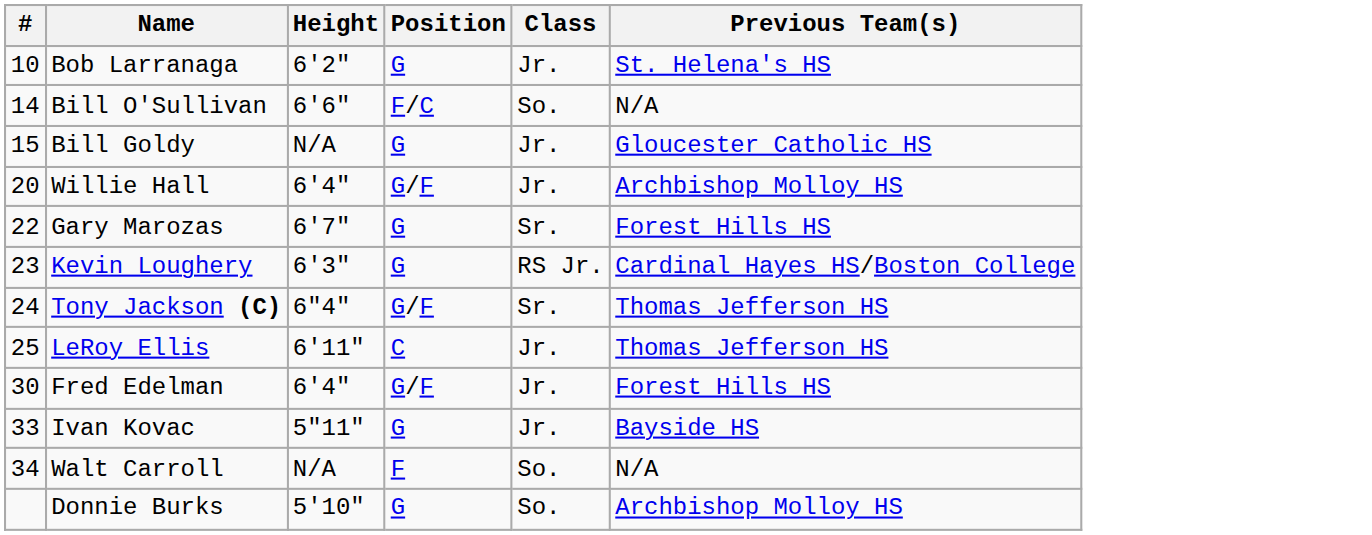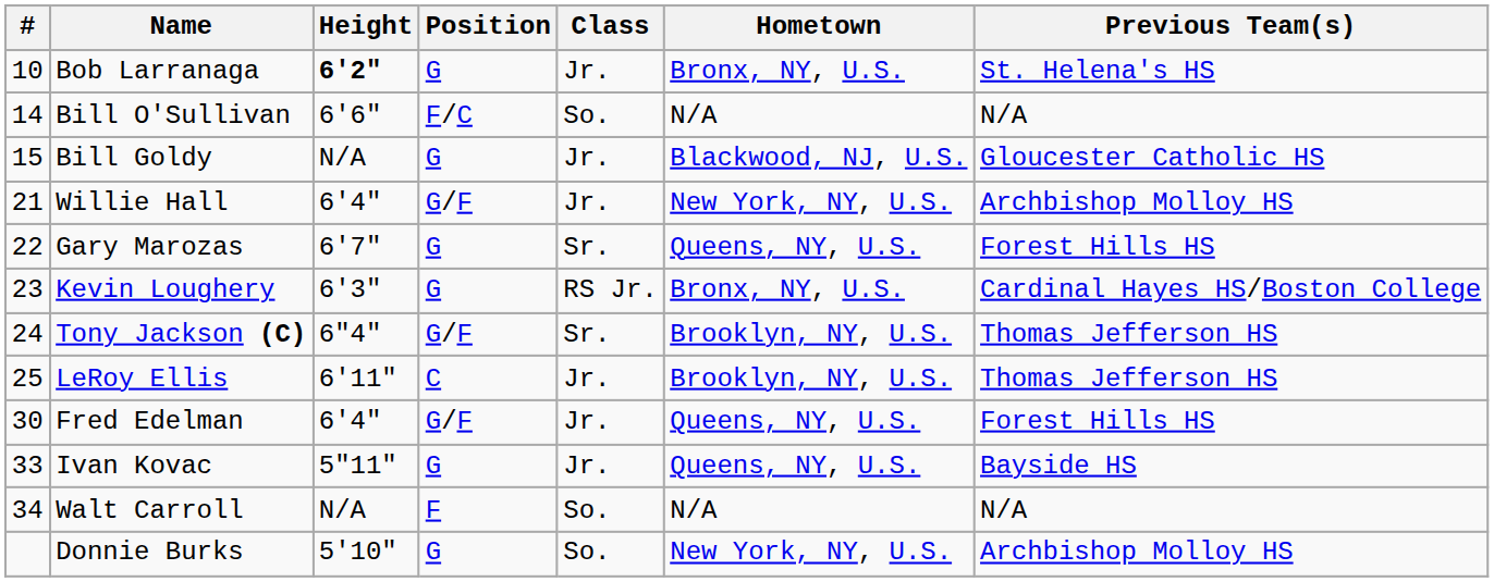+ column: Hometown | Bronx, NY, U.S. | N/A | Blackwood, NJ, U.S. | New York, NY, U.S. | Queens, NY, U.S. | Bronx, NY, U.S. | Brooklyn, NY, U.S. | Brooklyn, NY, U.S. | Queens, NY, U.S. | Queens, NY, U.S. | N/A | New York, NY, U.S.
Bob Larranaga | Height: normal -> bold
Willie Hall | #: 20 -> 21
